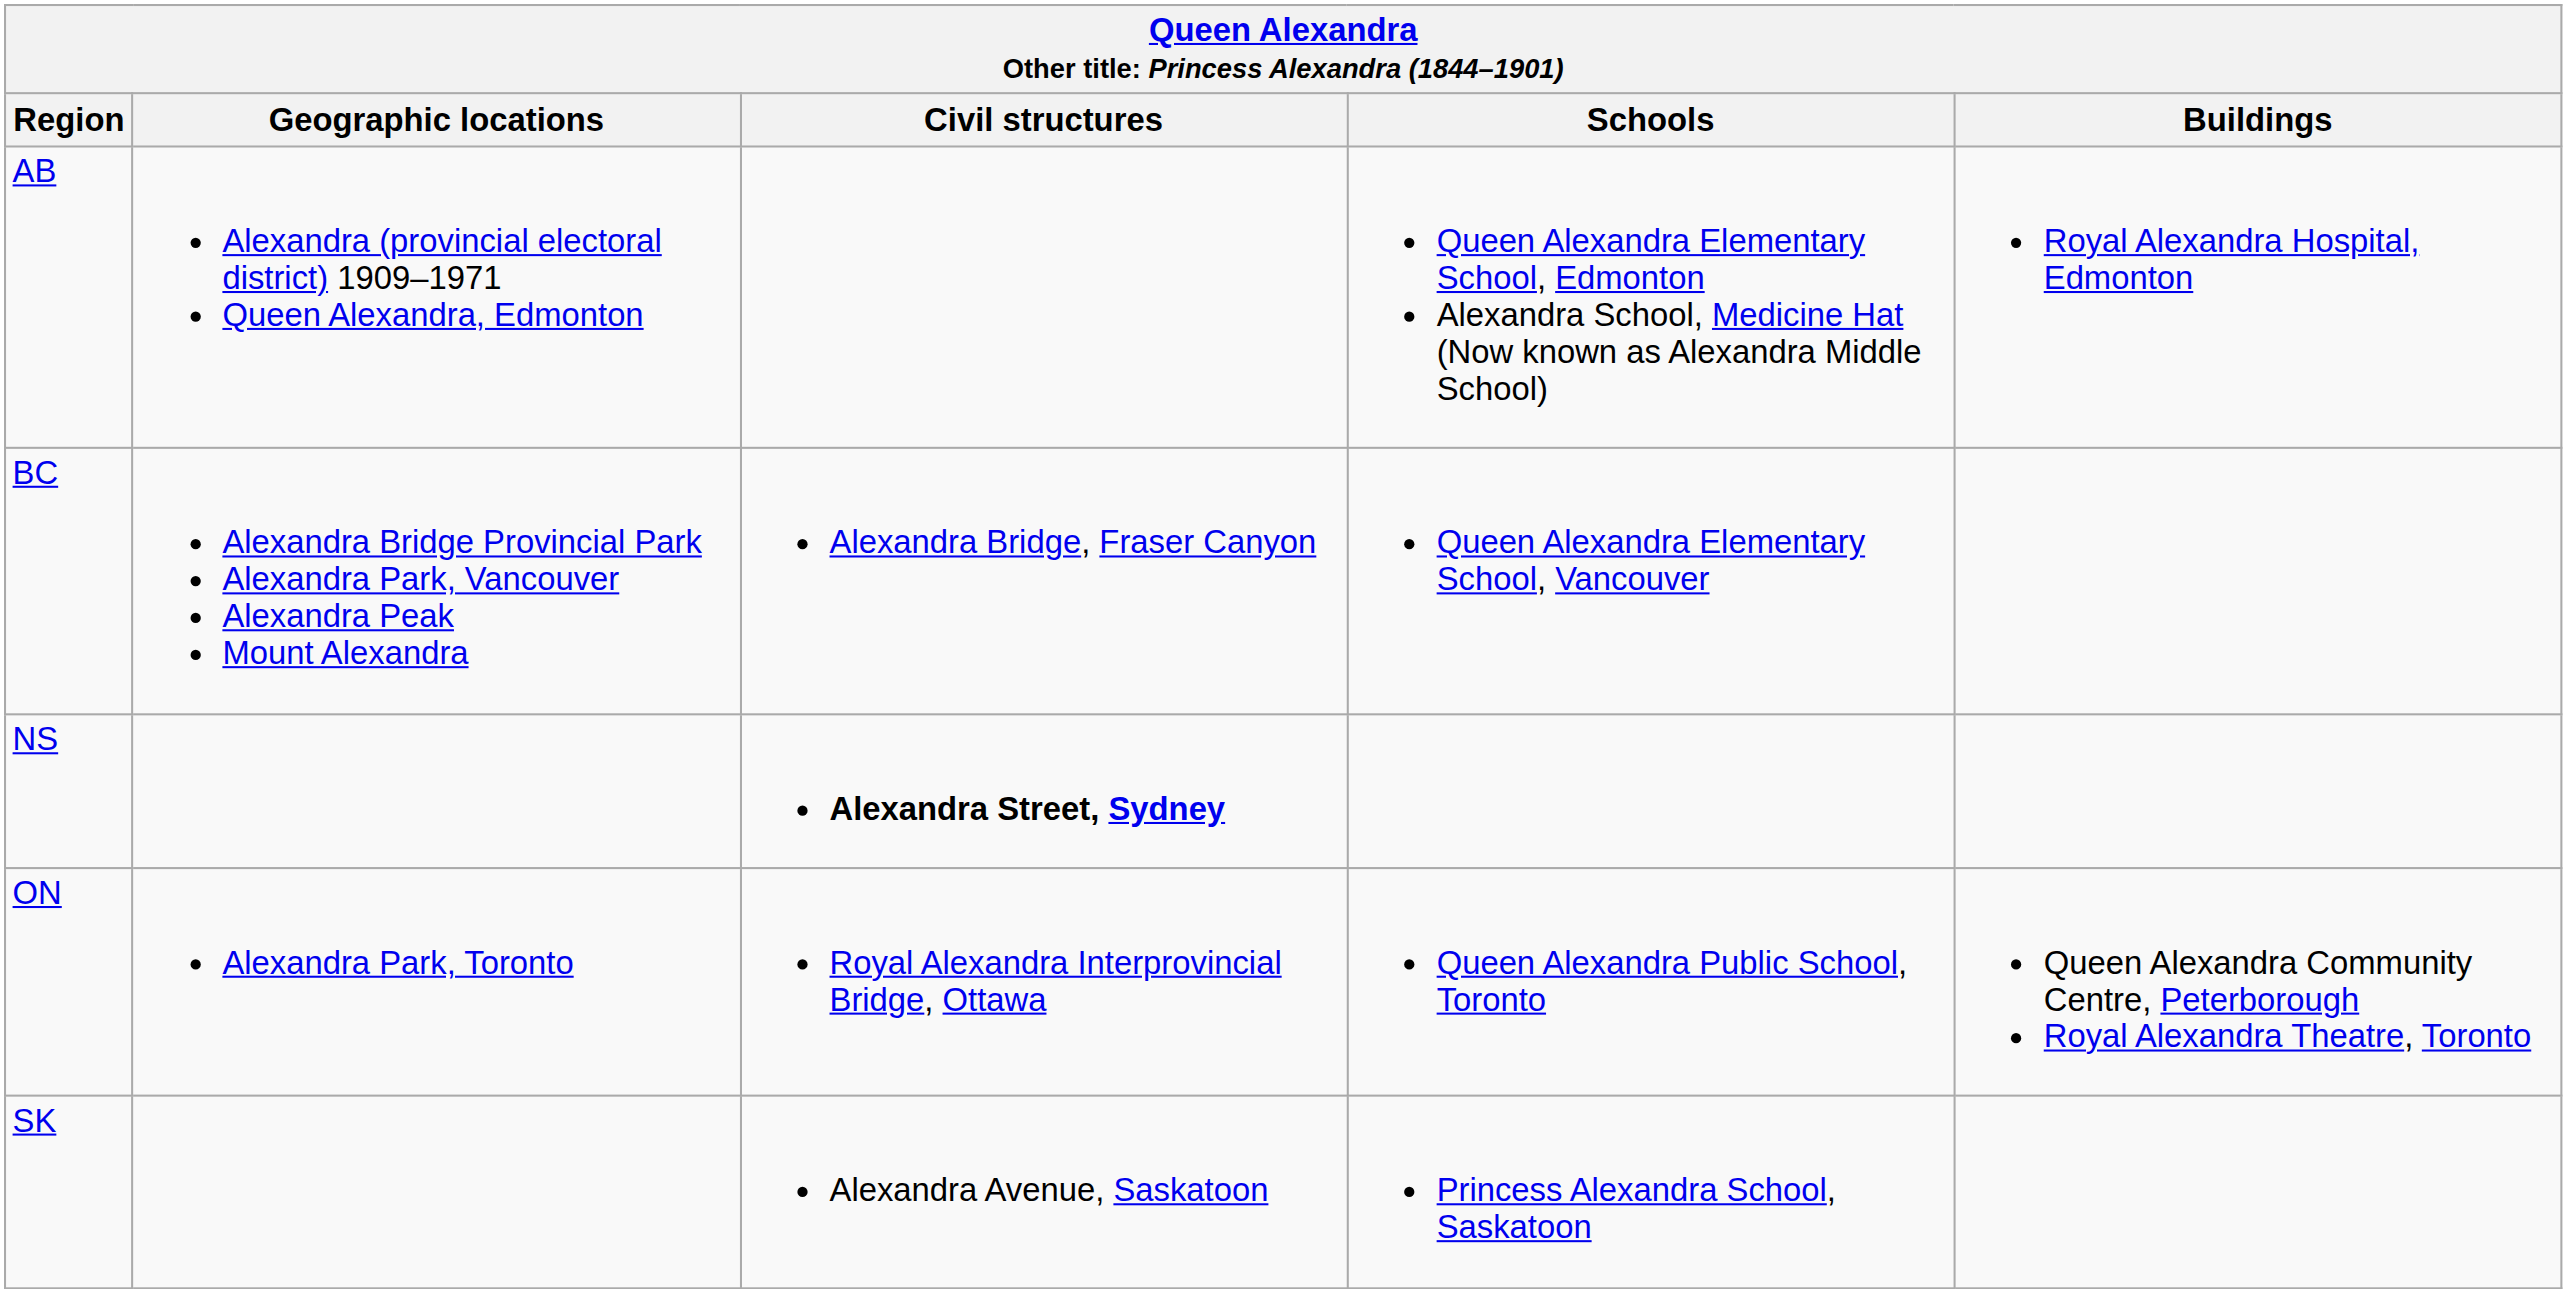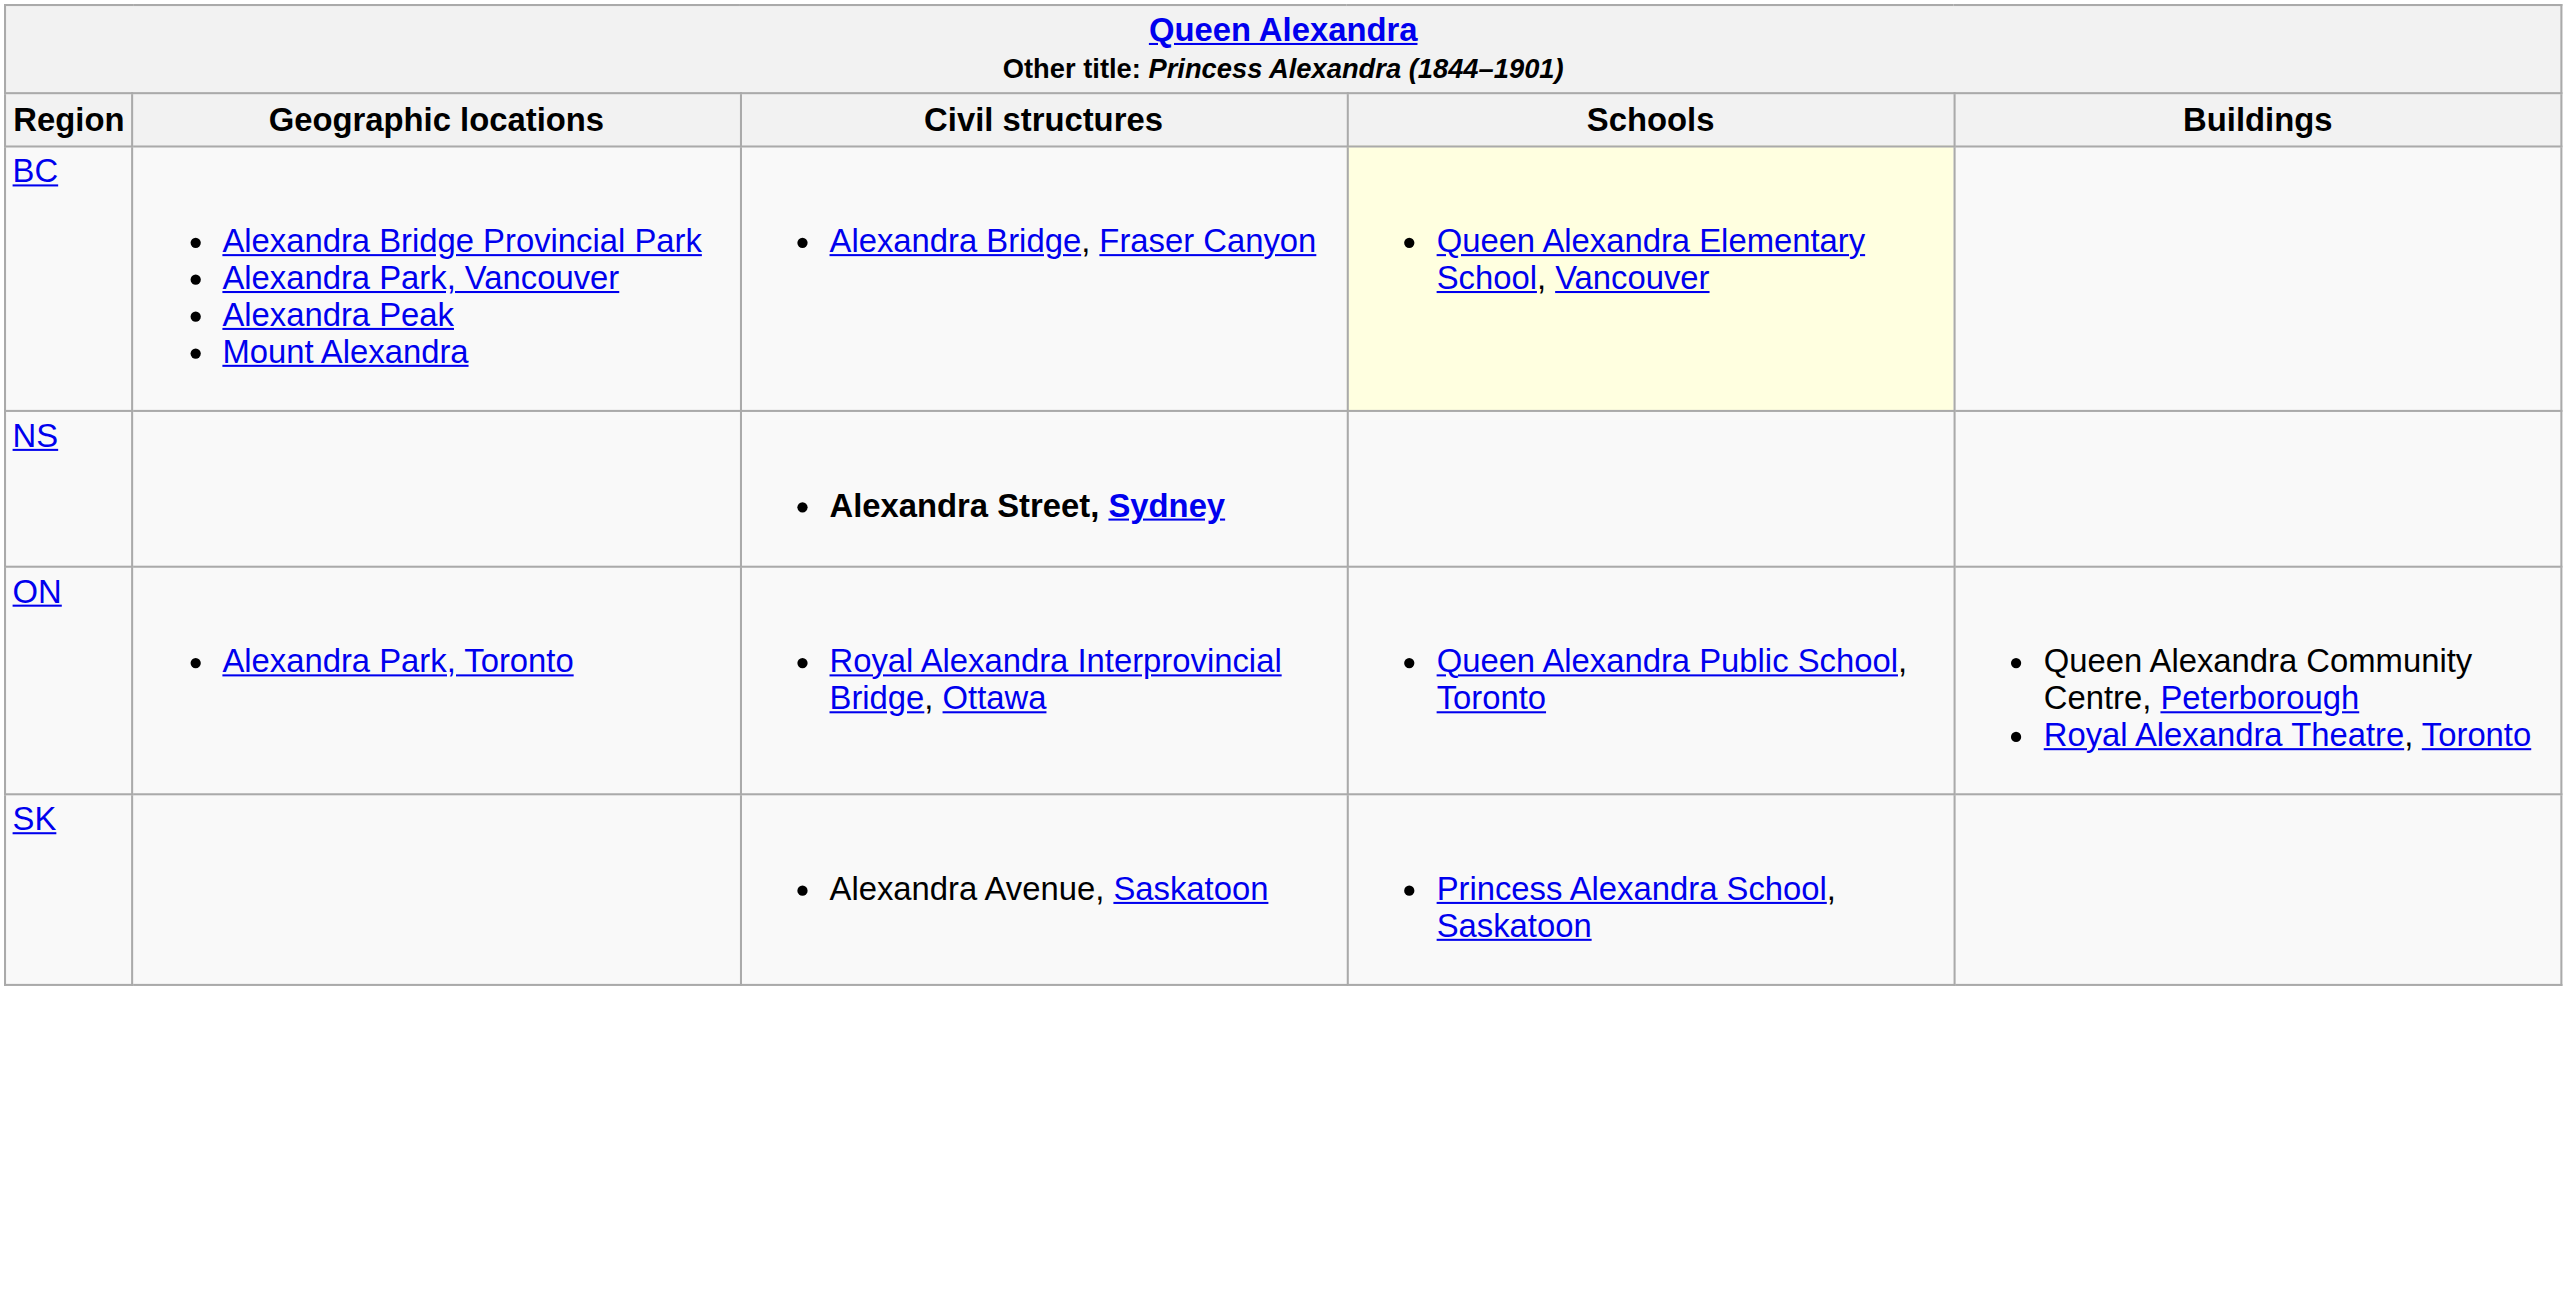- row: AB | Alexandra (provincial electoral district) 1909–1971 Queen Alexandra, Edmonton | Queen Alexandra Elementary School, Edmonton Alexandra School, Medicine Hat (Now known as Alexandra Middle School) | Royal Alexandra Hospital, Edmonton
BC | Schools: no background -> lightyellow background
